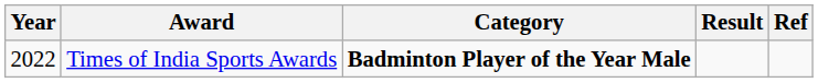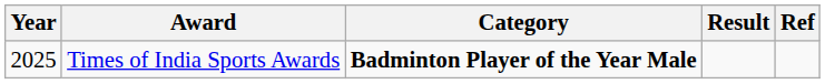Times of India Sports Awards | Year: 2022 -> 2025
